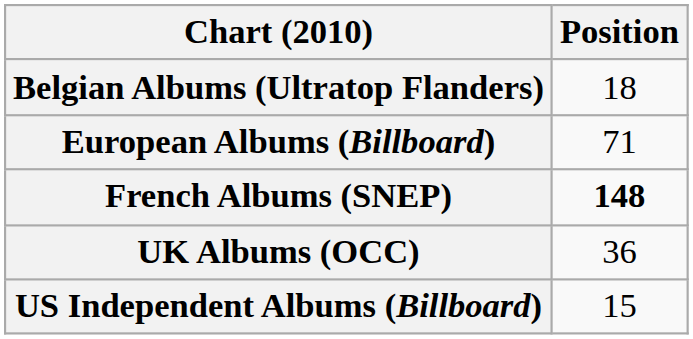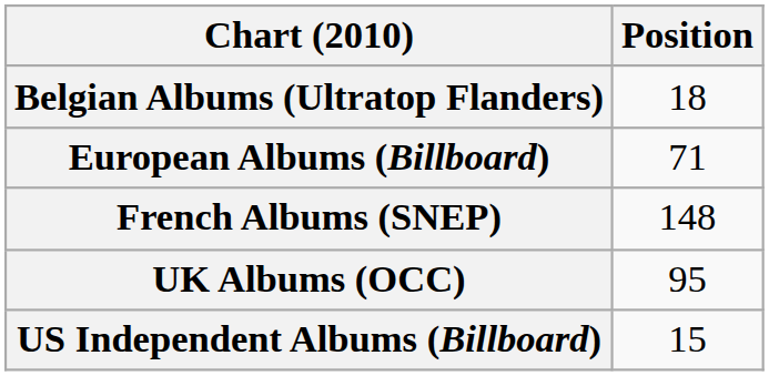French Albums (SNEP) | Position: bold -> normal
UK Albums (OCC) | Position: 36 -> 95
